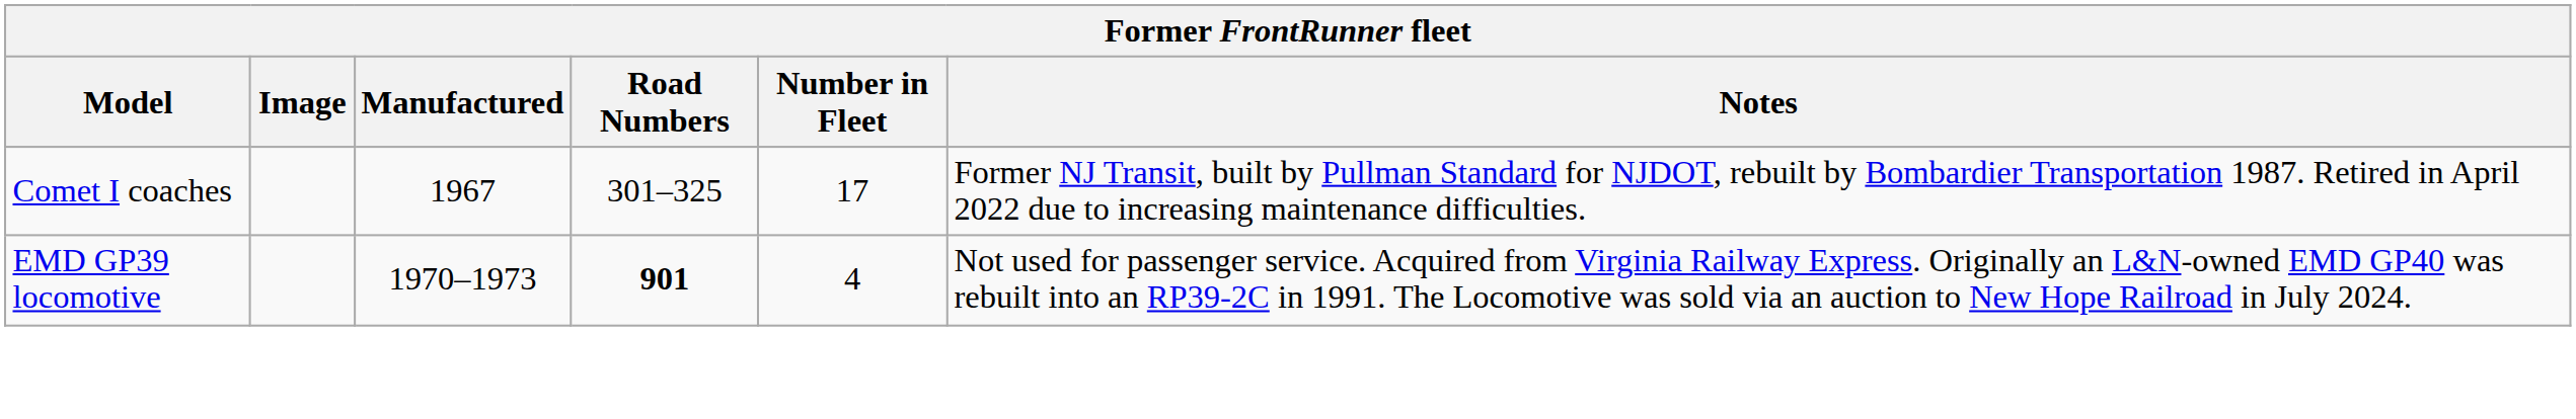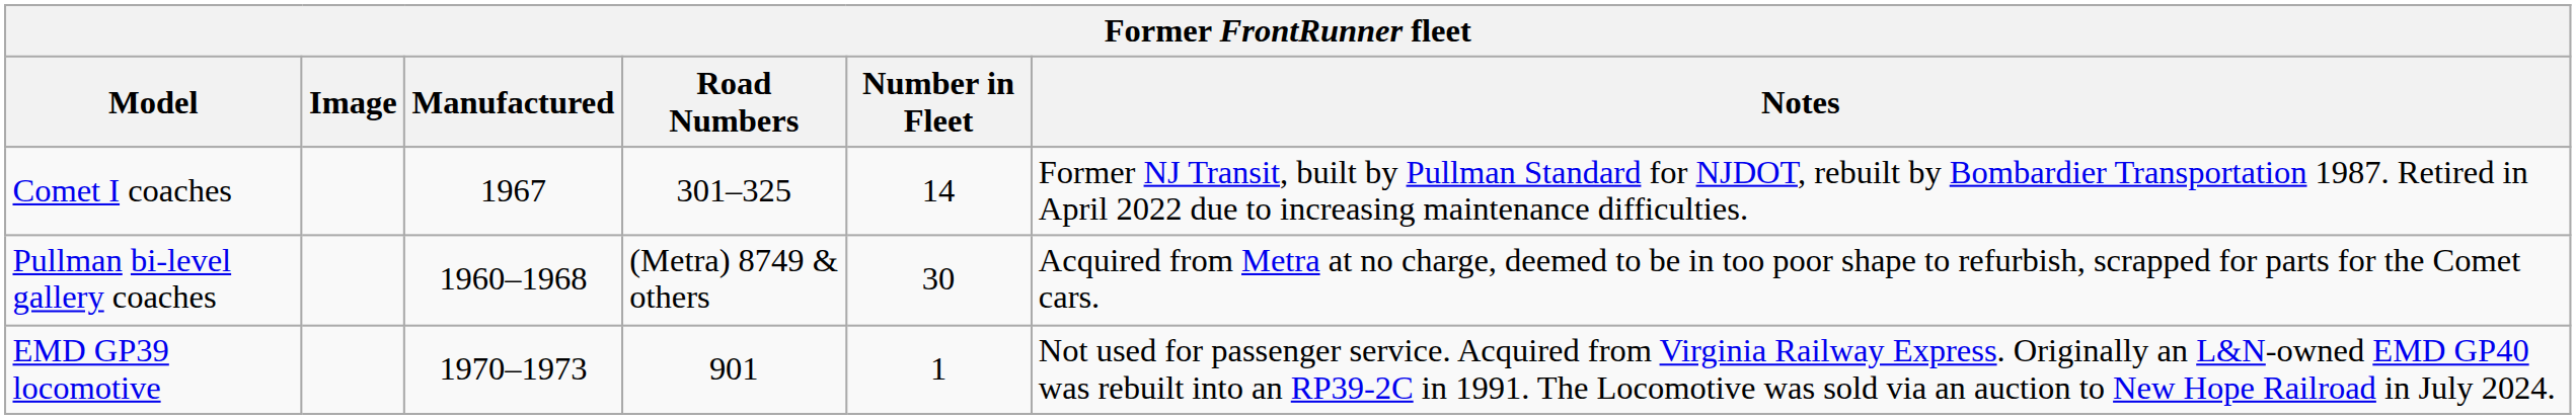Comet I coaches | Number in Fleet: 17 -> 14
+ row: Pullman bi-level gallery coaches | 1960–1968 | (Metra) 8749 & others | 30 | Acquired from Metra at no charge, deemed to be in too poor shape to refurbish, scrapped for parts for the Comet cars.
EMD GP39 locomotive | Road Numbers: bold -> normal
EMD GP39 locomotive | Number in Fleet: 4 -> 1
